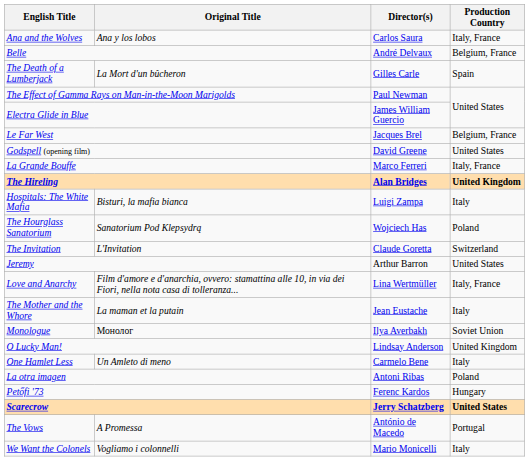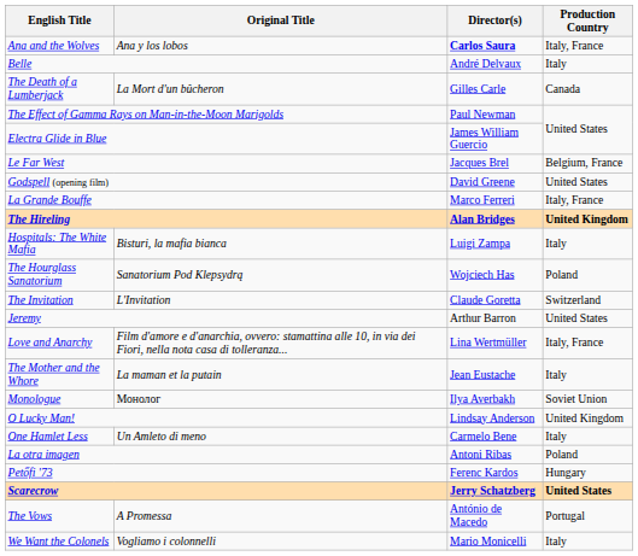Ana and the Wolves | Director(s): normal -> bold
Belle | Production Country: Belgium, France -> Italy
The Death of a Lumberjack | Production Country: Spain -> Canada
